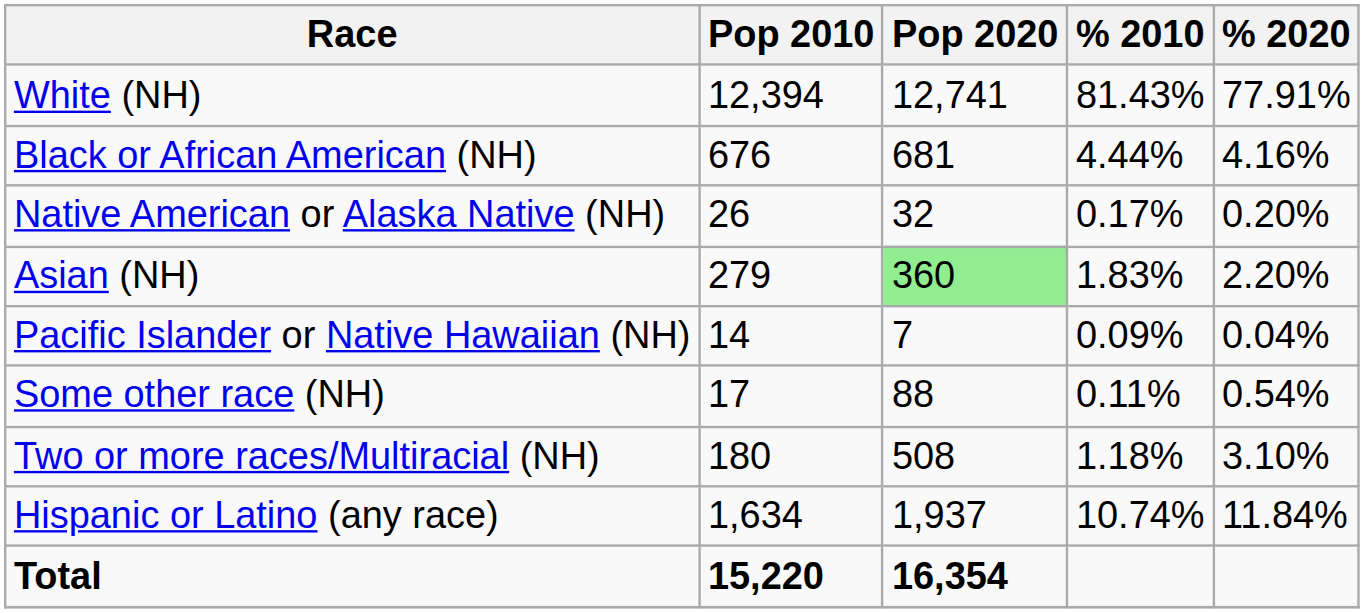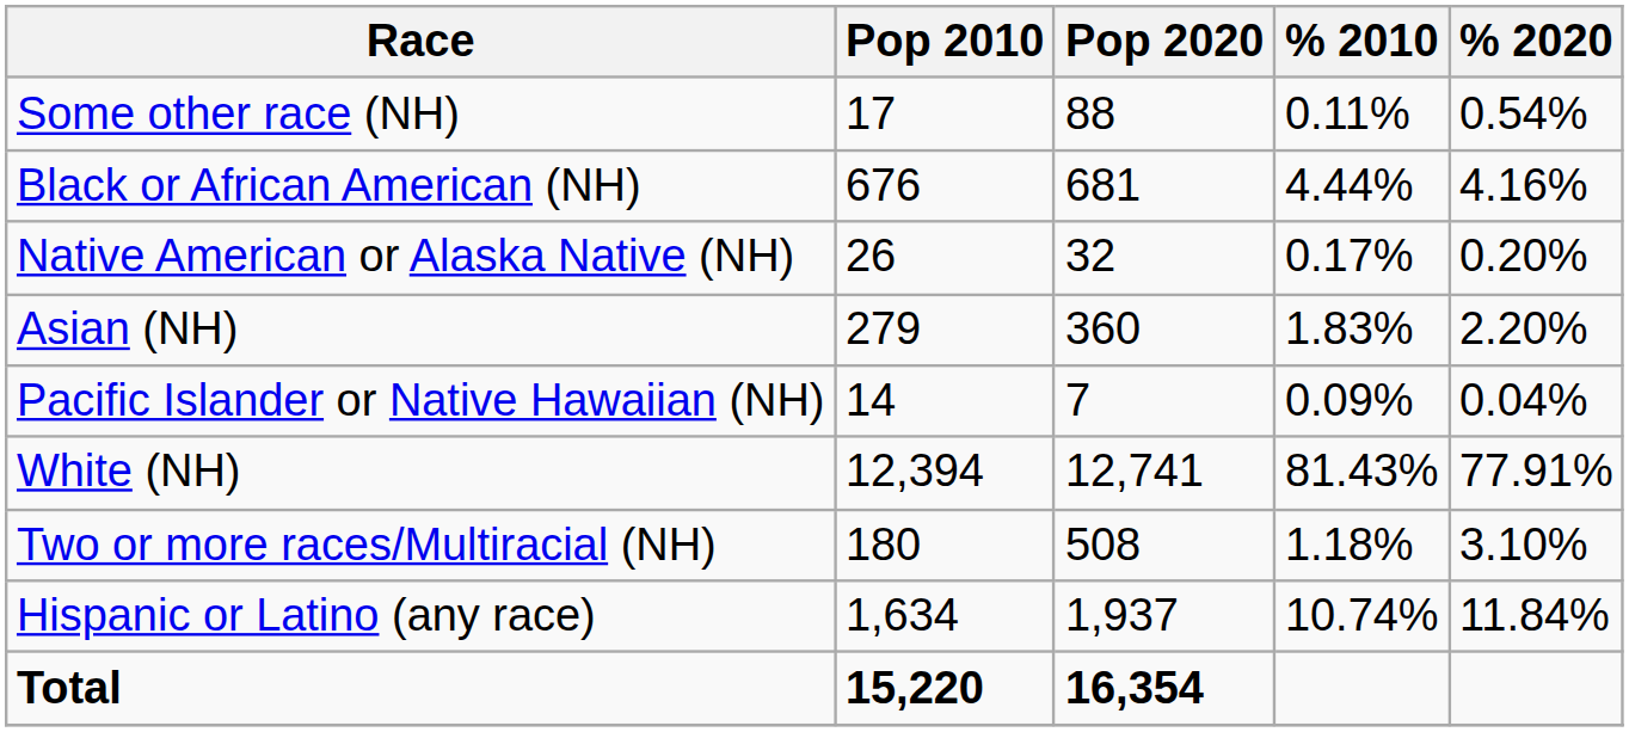rows swapped: White (NH) <-> Some other race (NH)
Asian (NH) | Pop 2020: lightgreen background -> no background
